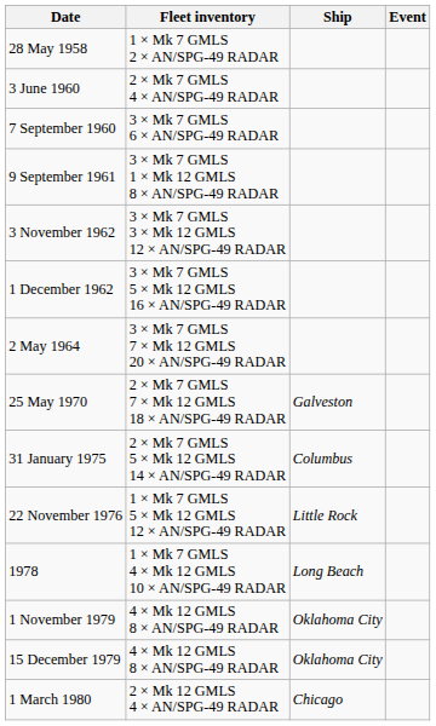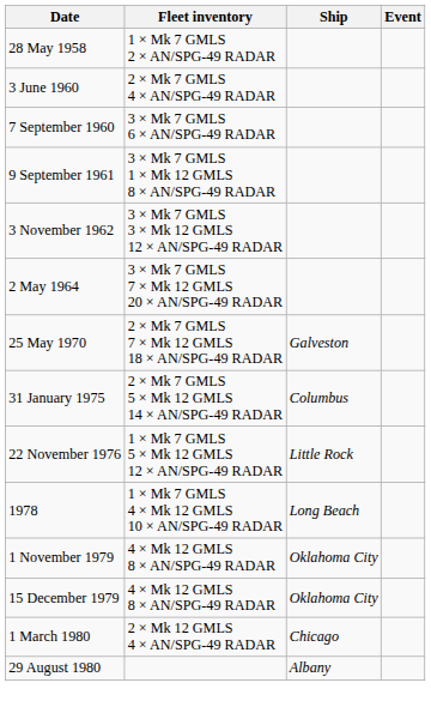- row: 1 December 1962 | 3 × Mk 7 GMLS 5 × Mk 12 GMLS 16 × AN/SPG-49 RADAR
+ row: 29 August 1980 | Albany
